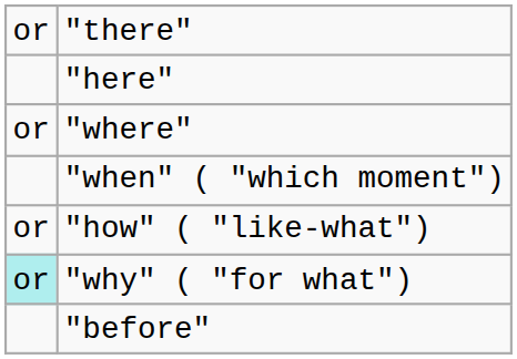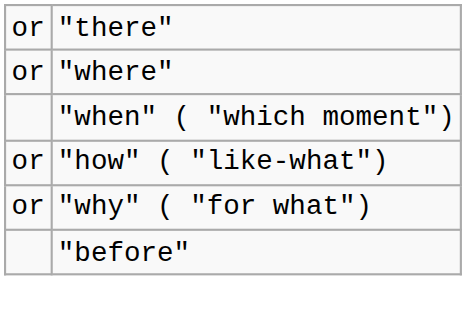- row: "here"
"why" ( "for what") | column 1: paleturquoise background -> no background
